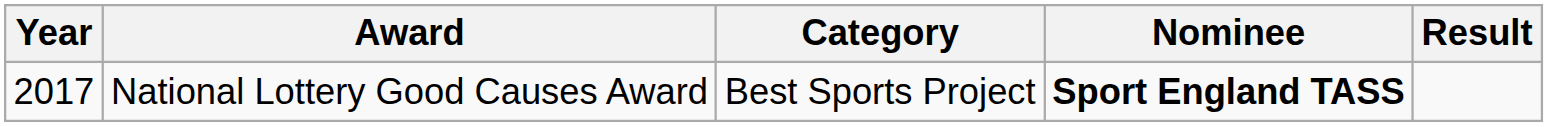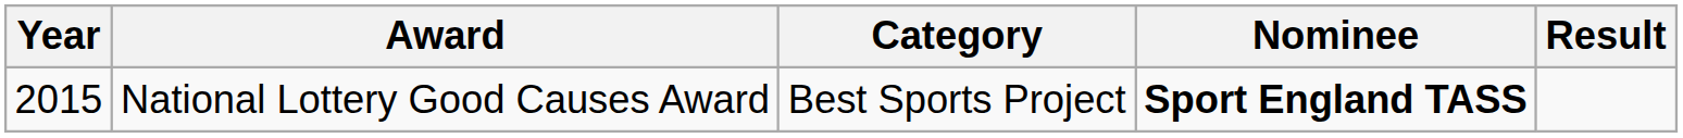National Lottery Good Causes Award | Year: 2017 -> 2015
